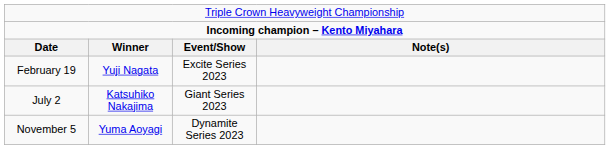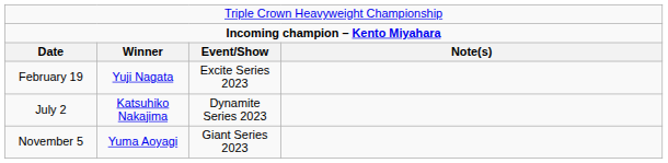July 2 | column 3: Giant Series 2023 -> Dynamite Series 2023
November 5 | column 3: Dynamite Series 2023 -> Giant Series 2023
